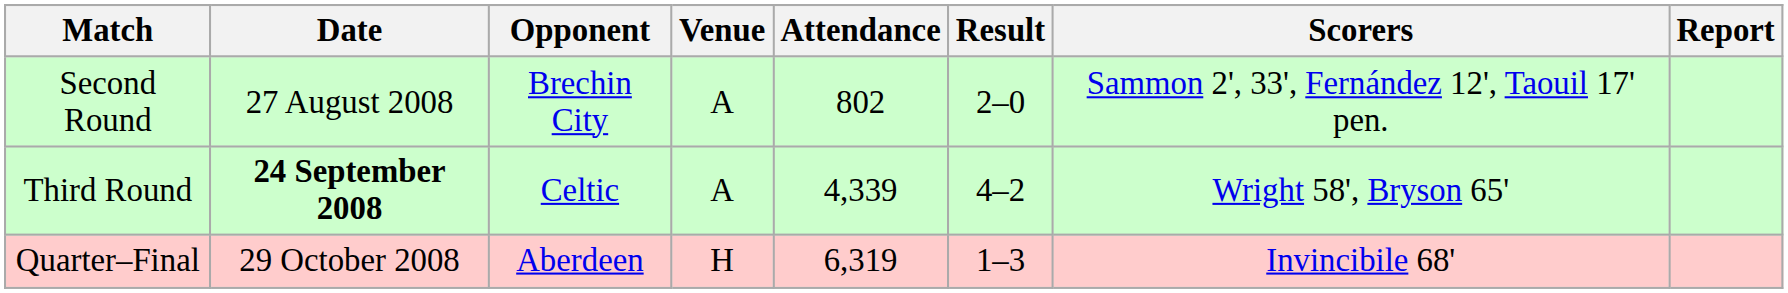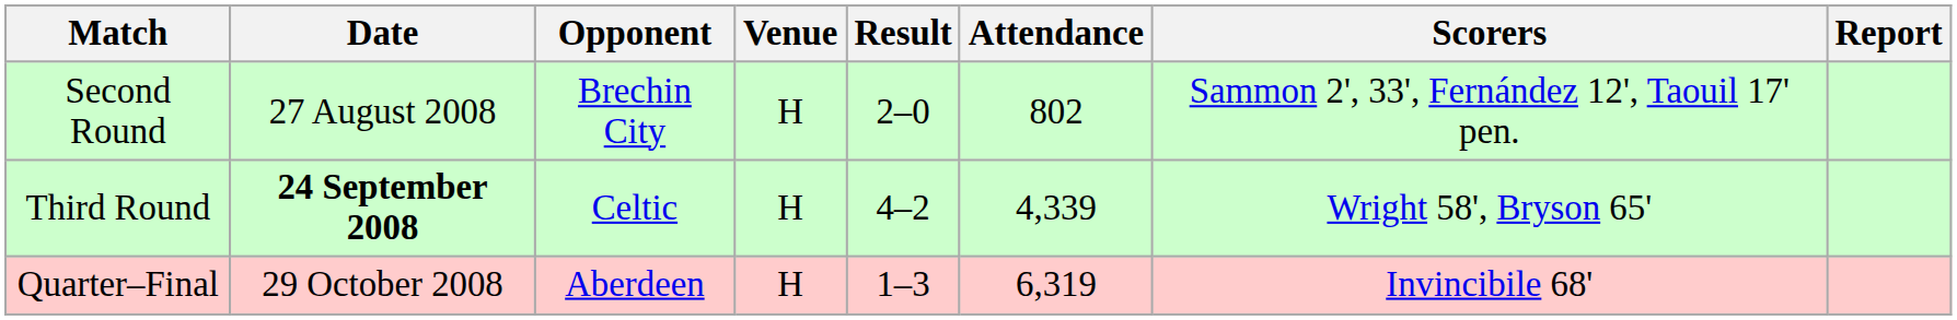columns swapped: Result <-> Attendance
Second Round | Venue: A -> H
Third Round | Venue: A -> H
